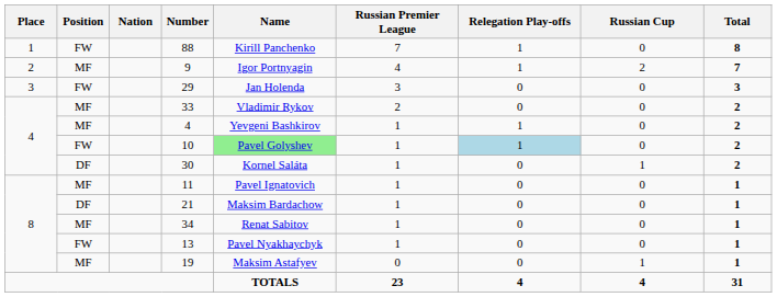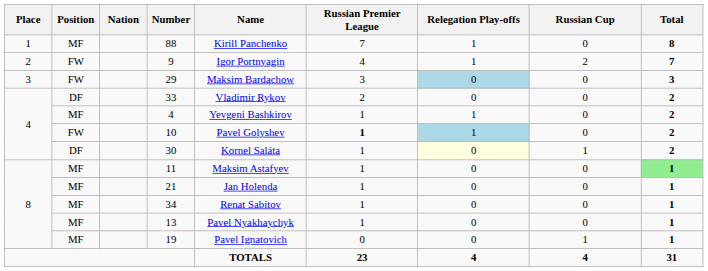88 | Position: FW -> MF
9 | Position: MF -> FW
29 | Name: Jan Holenda -> Maksim Bardachow
29 | Relegation Play-offs: no background -> lightblue background
33 | Position: MF -> DF
10 | Name: lightgreen background -> no background
10 | Russian Premier League: normal -> bold
30 | Relegation Play-offs: no background -> lightyellow background
11 | Name: Pavel Ignatovich -> Maksim Astafyev
11 | Total: no background -> lightgreen background
21 | Position: DF -> MF
21 | Name: Maksim Bardachow -> Jan Holenda
13 | Position: FW -> MF
19 | Name: Maksim Astafyev -> Pavel Ignatovich
